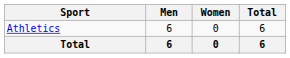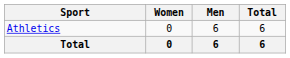columns swapped: Men <-> Women
